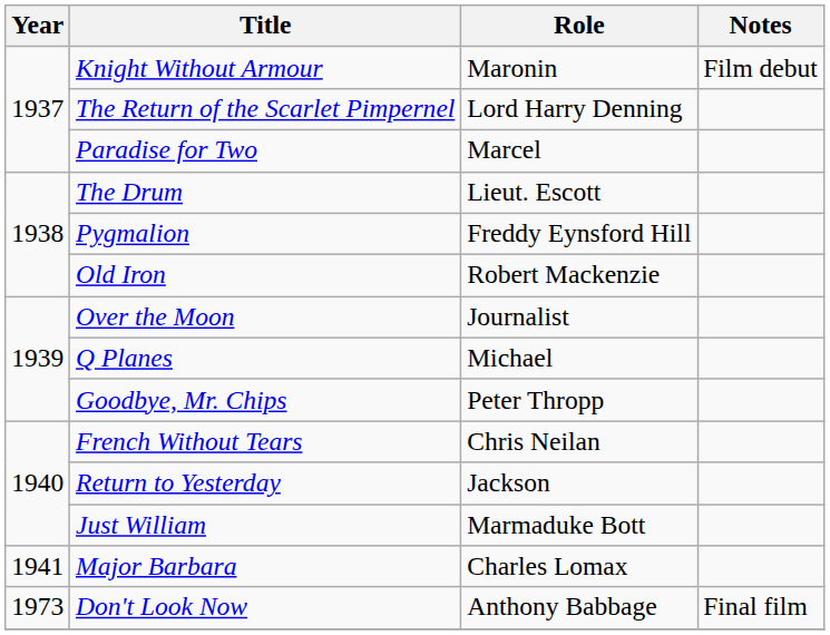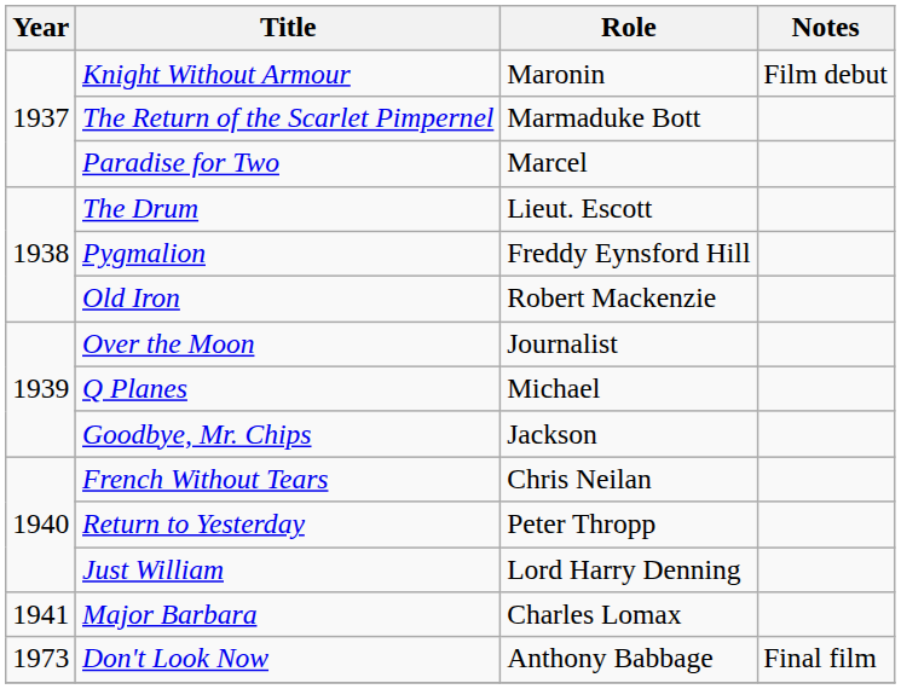The Return of the Scarlet Pimpernel | Role: Lord Harry Denning -> Marmaduke Bott
Goodbye, Mr. Chips | Role: Peter Thropp -> Jackson
Return to Yesterday | Role: Jackson -> Peter Thropp
Just William | Role: Marmaduke Bott -> Lord Harry Denning
